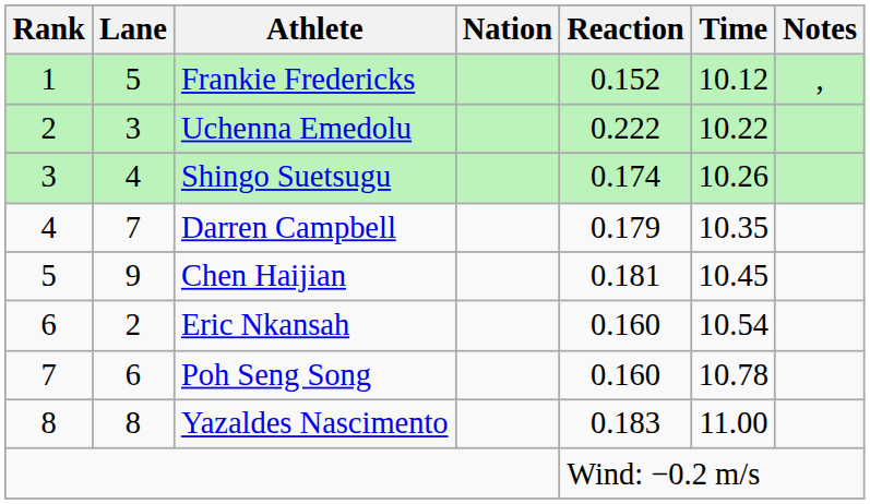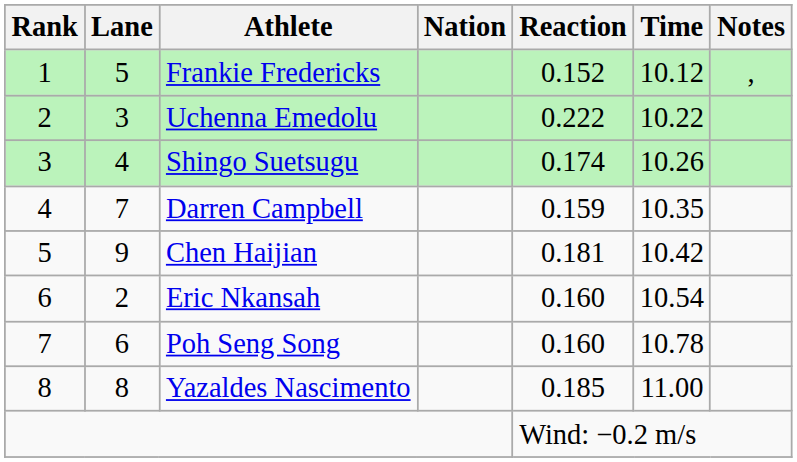Darren Campbell | Reaction: 0.179 -> 0.159
Chen Haijian | Time: 10.45 -> 10.42
Yazaldes Nascimento | Reaction: 0.183 -> 0.185
